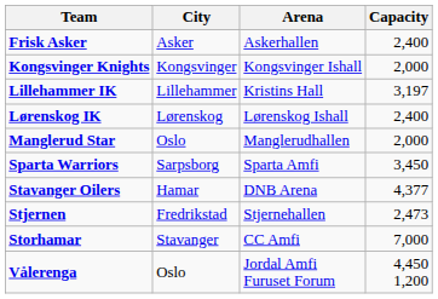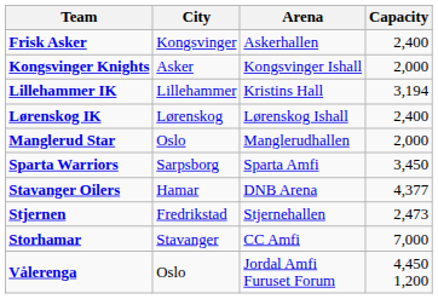Frisk Asker | City: Asker -> Kongsvinger
Kongsvinger Knights | City: Kongsvinger -> Asker
Lillehammer IK | Capacity: 3,197 -> 3,194
